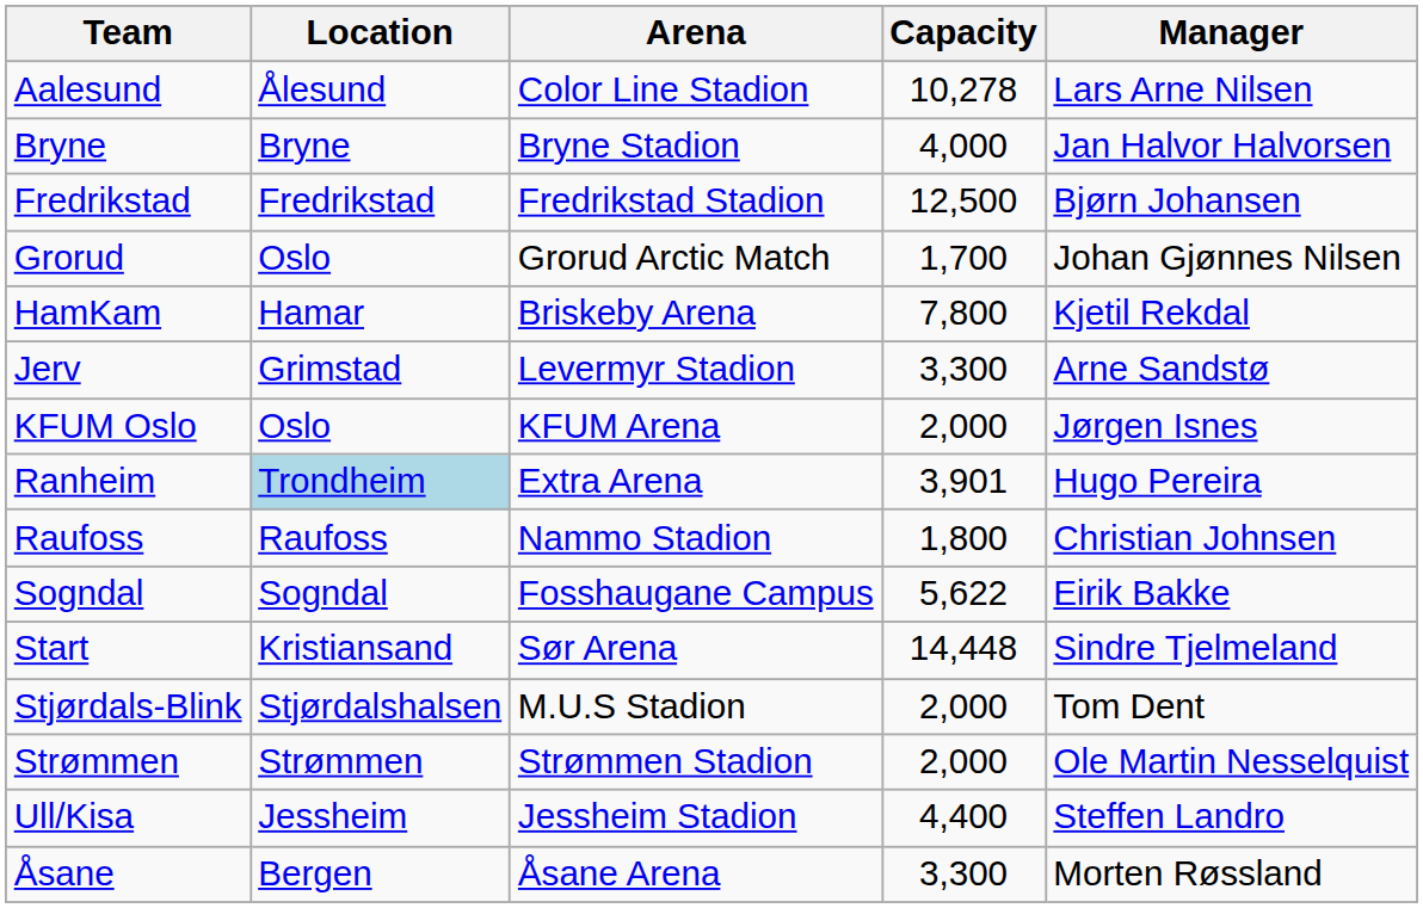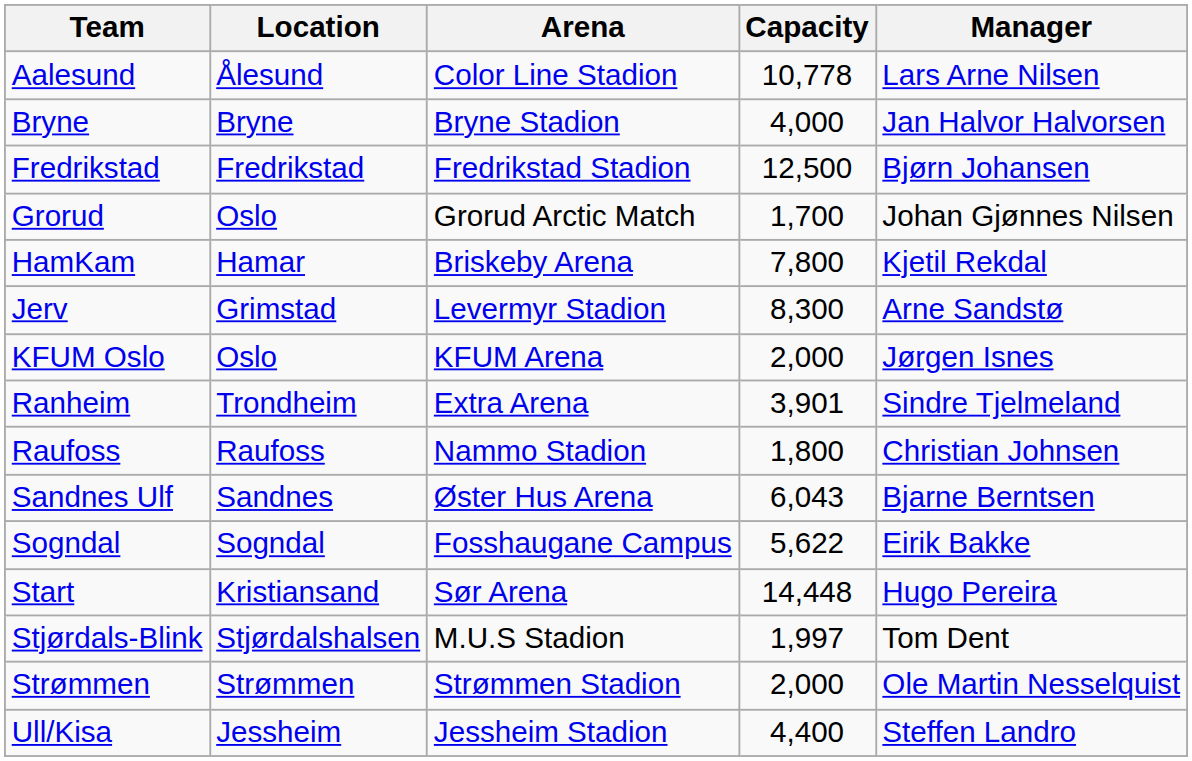Aalesund | Capacity: 10,278 -> 10,778
Jerv | Capacity: 3,300 -> 8,300
Ranheim | Location: lightblue background -> no background
Ranheim | Manager: Hugo Pereira -> Sindre Tjelmeland
+ row: Sandnes Ulf | Sandnes | Øster Hus Arena | 6,043 | Bjarne Berntsen
Start | Manager: Sindre Tjelmeland -> Hugo Pereira
Stjørdals-Blink | Capacity: 2,000 -> 1,997
- row: Åsane | Bergen | Åsane Arena | 3,300 | Morten Røssland
